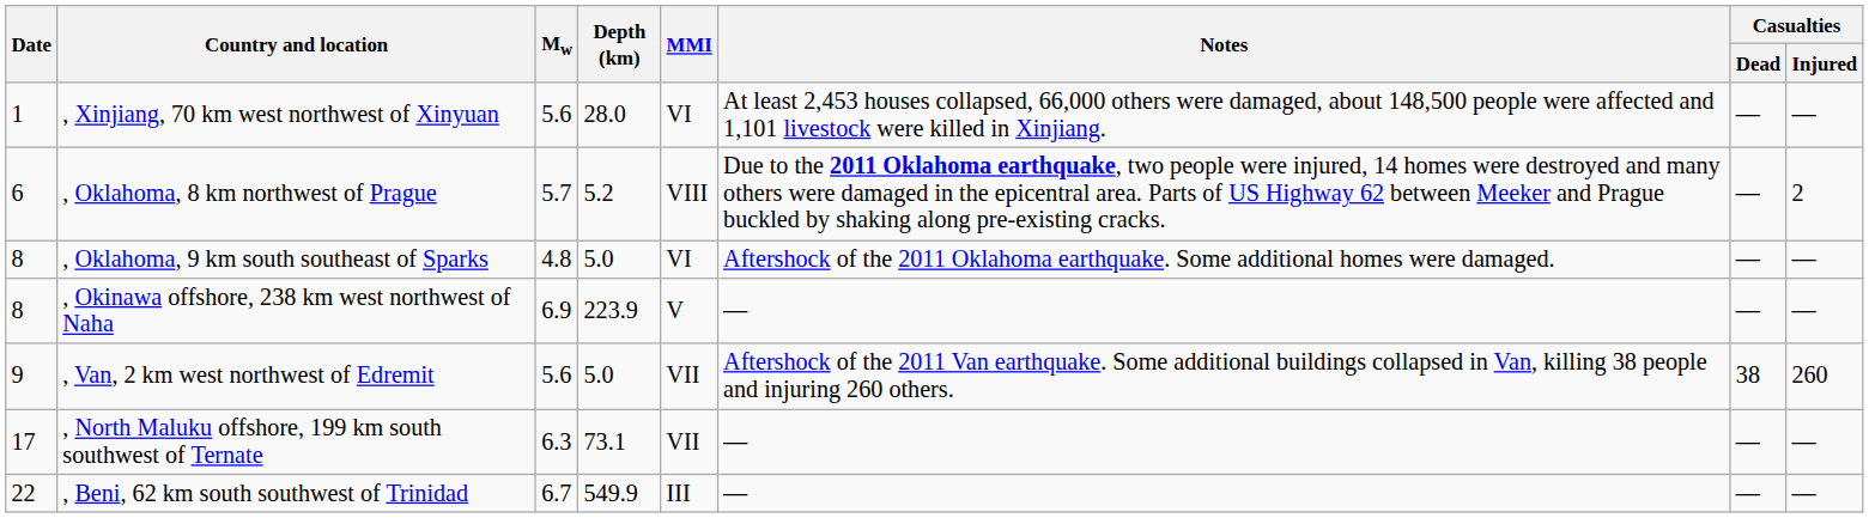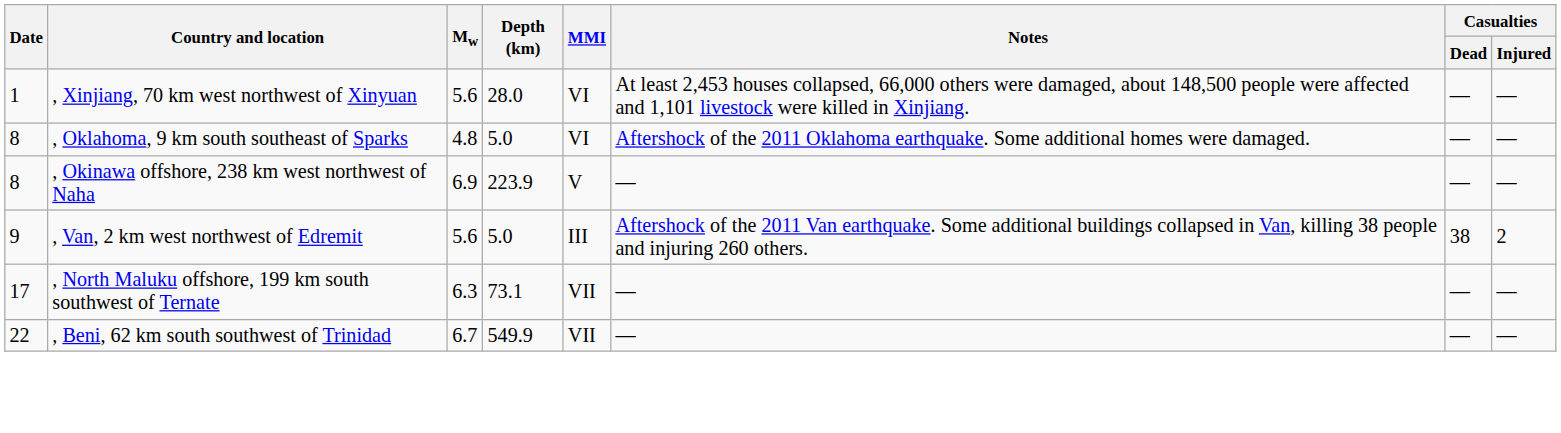- row: 6 | , Oklahoma, 8 km northwest of Prague | 5.7 | 5.2 | VIII | Due to the 2011 Oklahoma earthquake, two people were injured, 14 homes were destroyed and many others were damaged in the epicentral area. Parts of US Highway 62 between Meeker and Prague buckled by shaking along pre-existing cracks. | — | 2
, Van, 2 km west northwest of Edremit | MMI: VII -> III
, Van, 2 km west northwest of Edremit | Casualties / Injured: 260 -> 2
, Beni, 62 km south southwest of Trinidad | MMI: III -> VII
